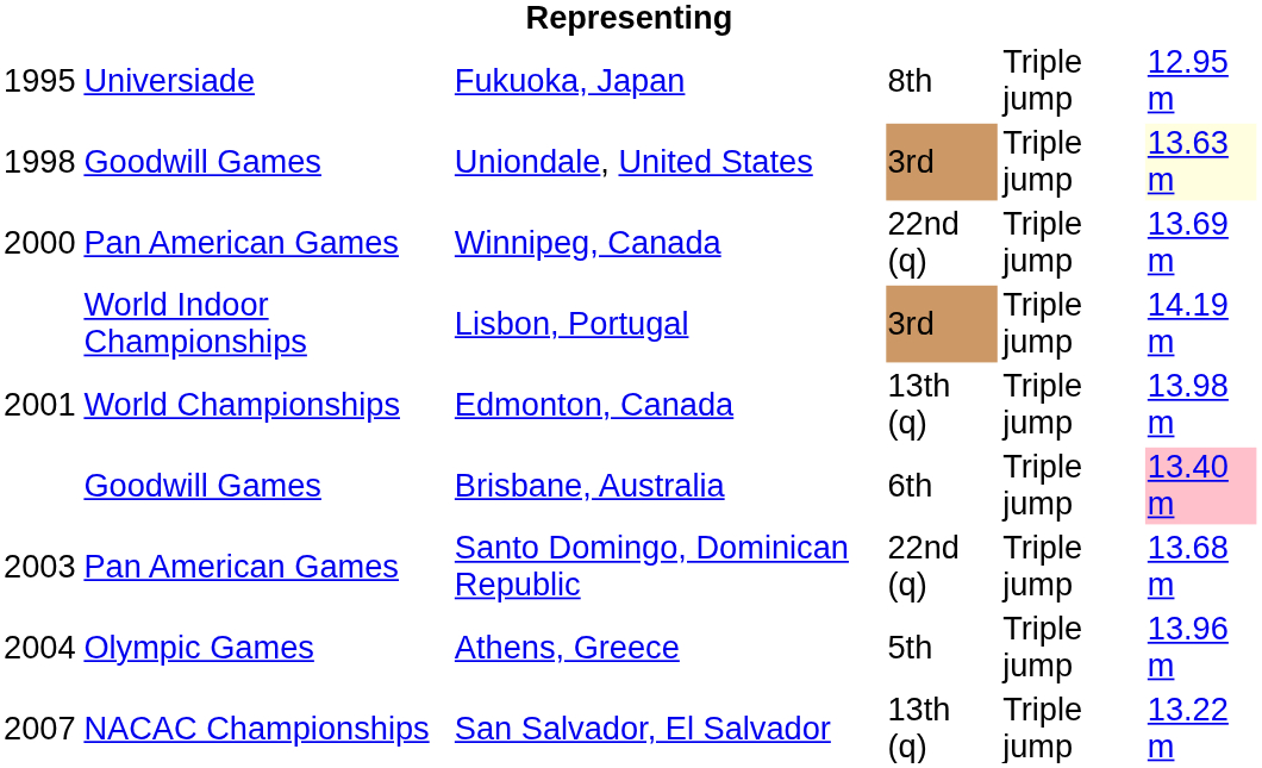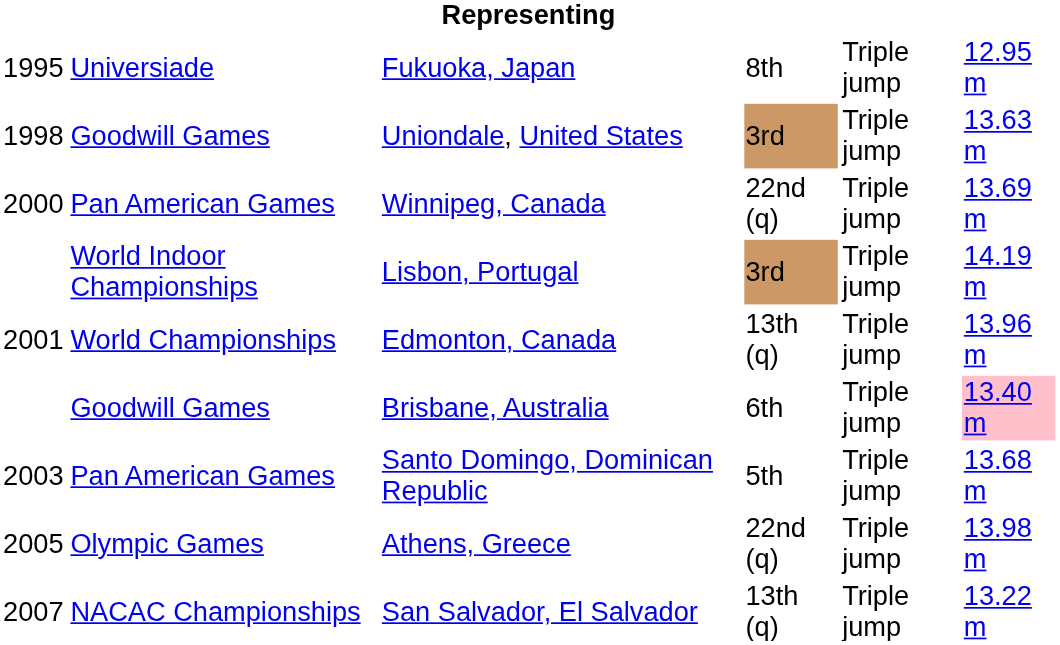Uniondale, United States | column 6: lightyellow background -> no background
Edmonton, Canada | column 6: 13.98 m -> 13.96 m
Santo Domingo, Dominican Republic | column 4: 22nd (q) -> 5th
Athens, Greece | column 1: 2004 -> 2005
Athens, Greece | column 4: 5th -> 22nd (q)
Athens, Greece | column 6: 13.96 m -> 13.98 m
